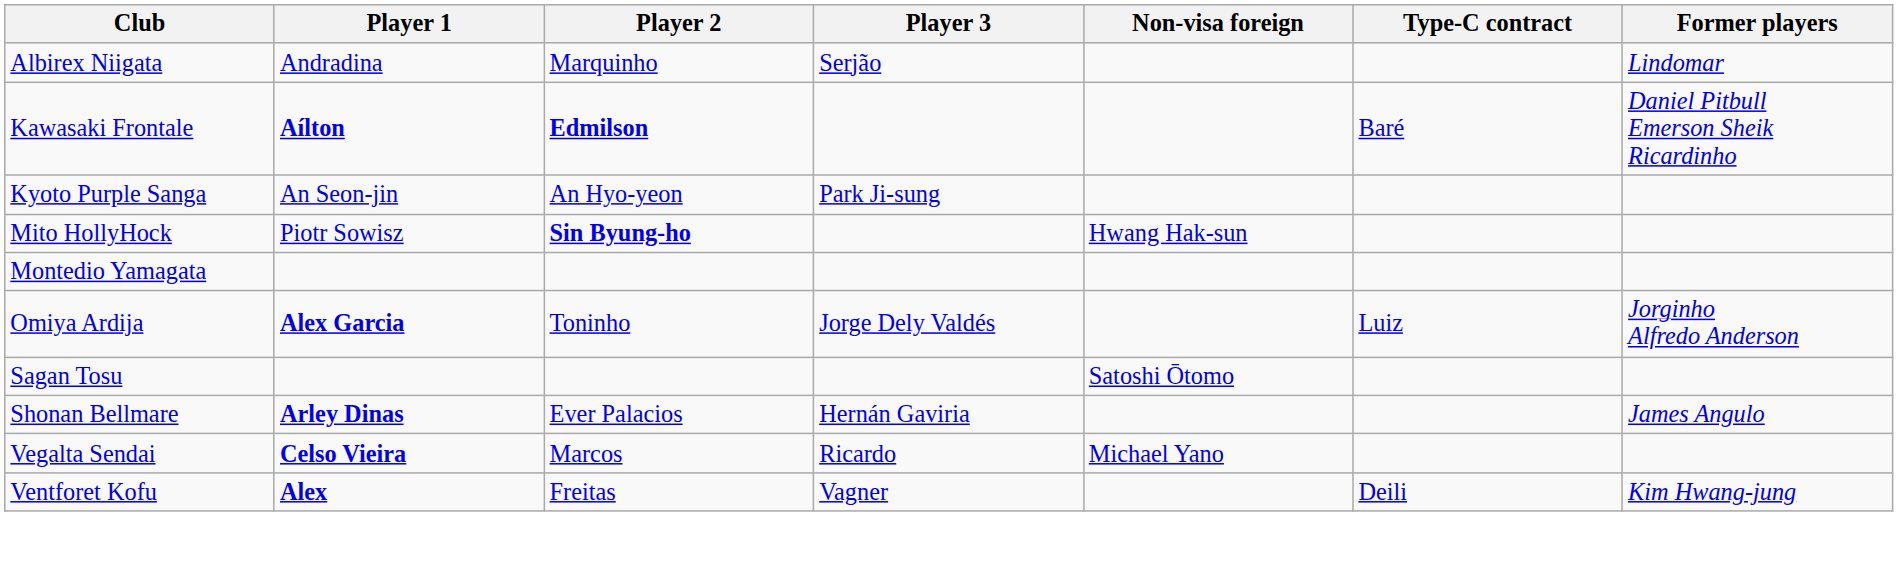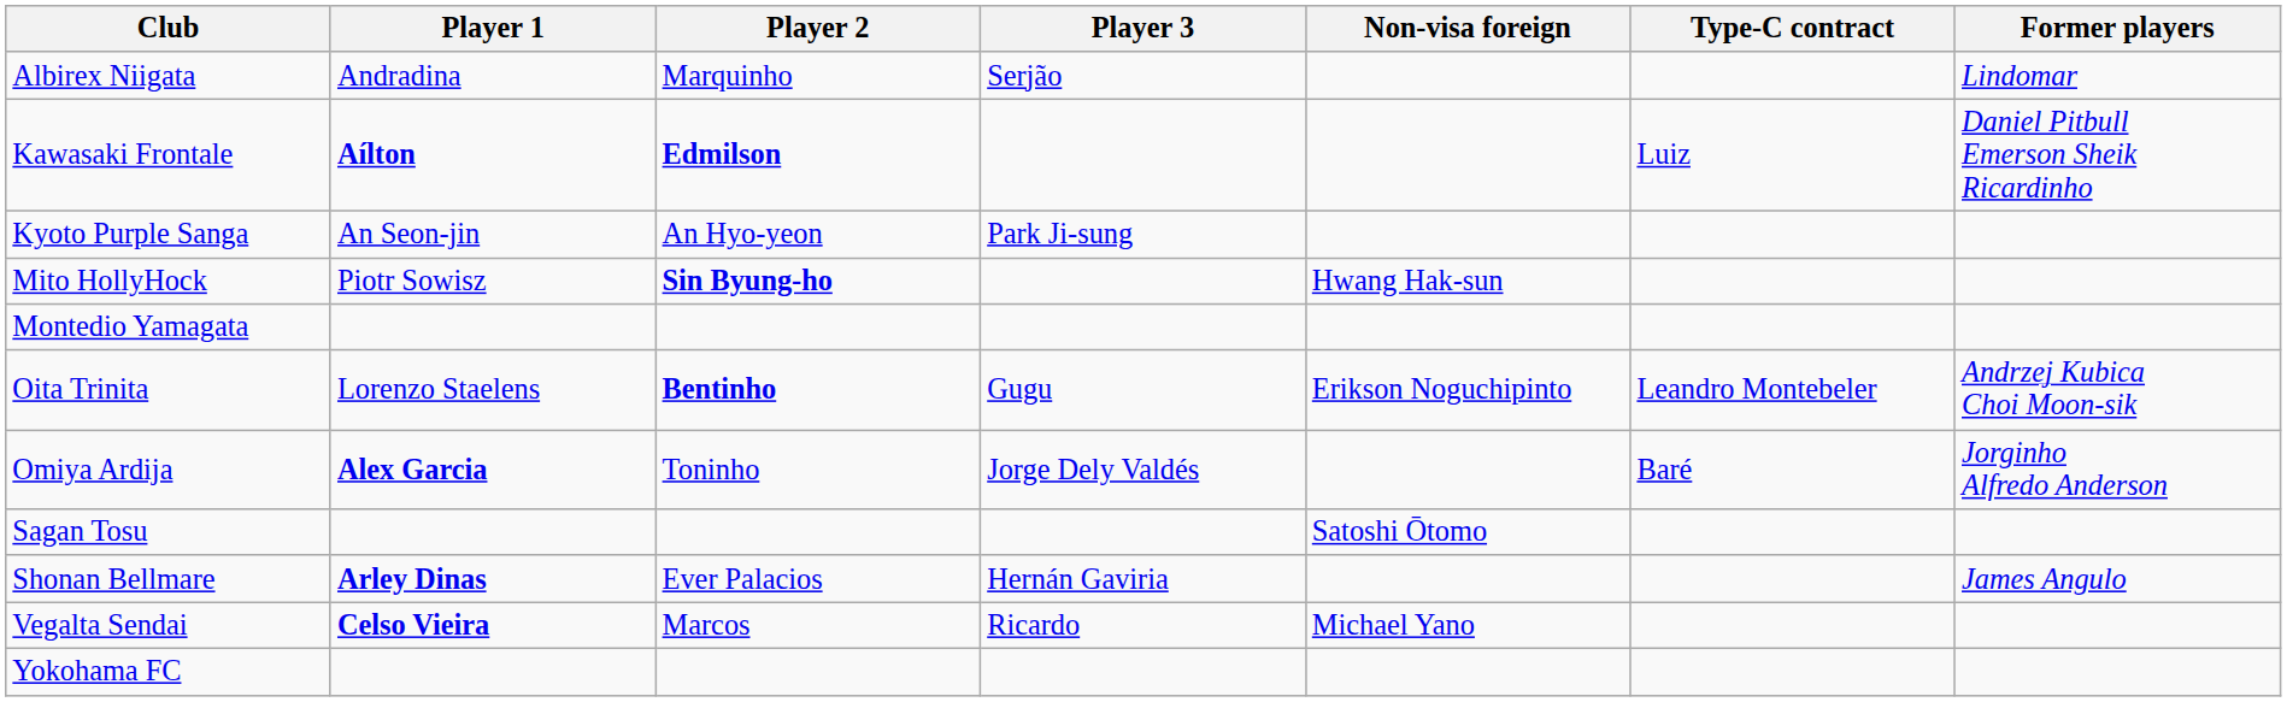Kawasaki Frontale | Type-C contract: Baré -> Luiz
+ row: Oita Trinita | Lorenzo Staelens | Bentinho | Gugu | Erikson Noguchipinto | Leandro Montebeler | Andrzej Kubica Choi Moon-sik
Omiya Ardija | Type-C contract: Luiz -> Baré
- row: Ventforet Kofu | Alex | Freitas | Vagner | Deili | Kim Hwang-jung
+ row: Yokohama FC
